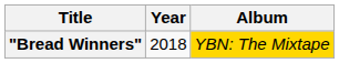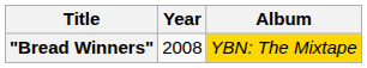"Bread Winners" | Year: 2018 -> 2008
